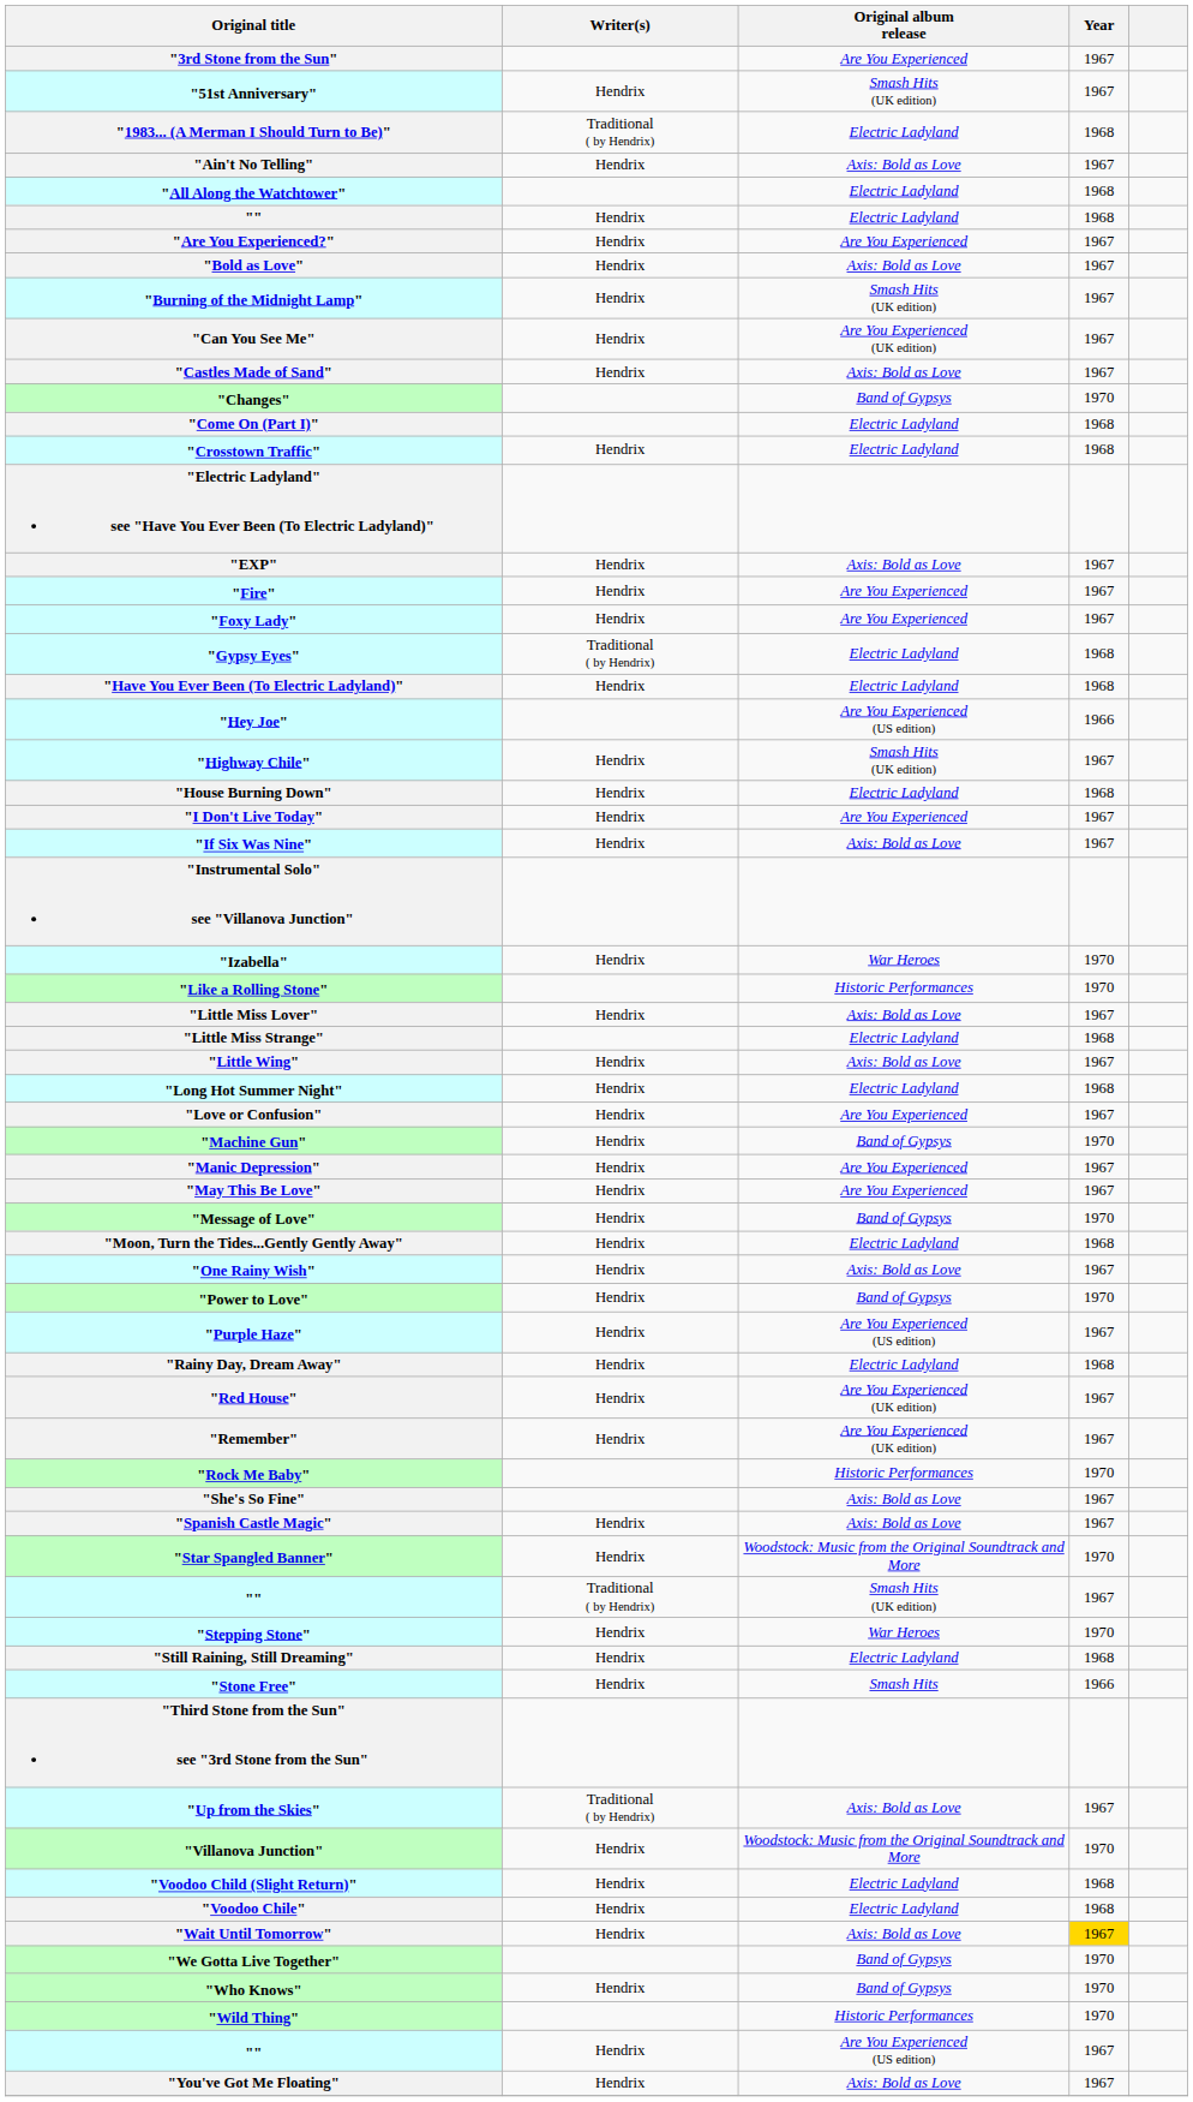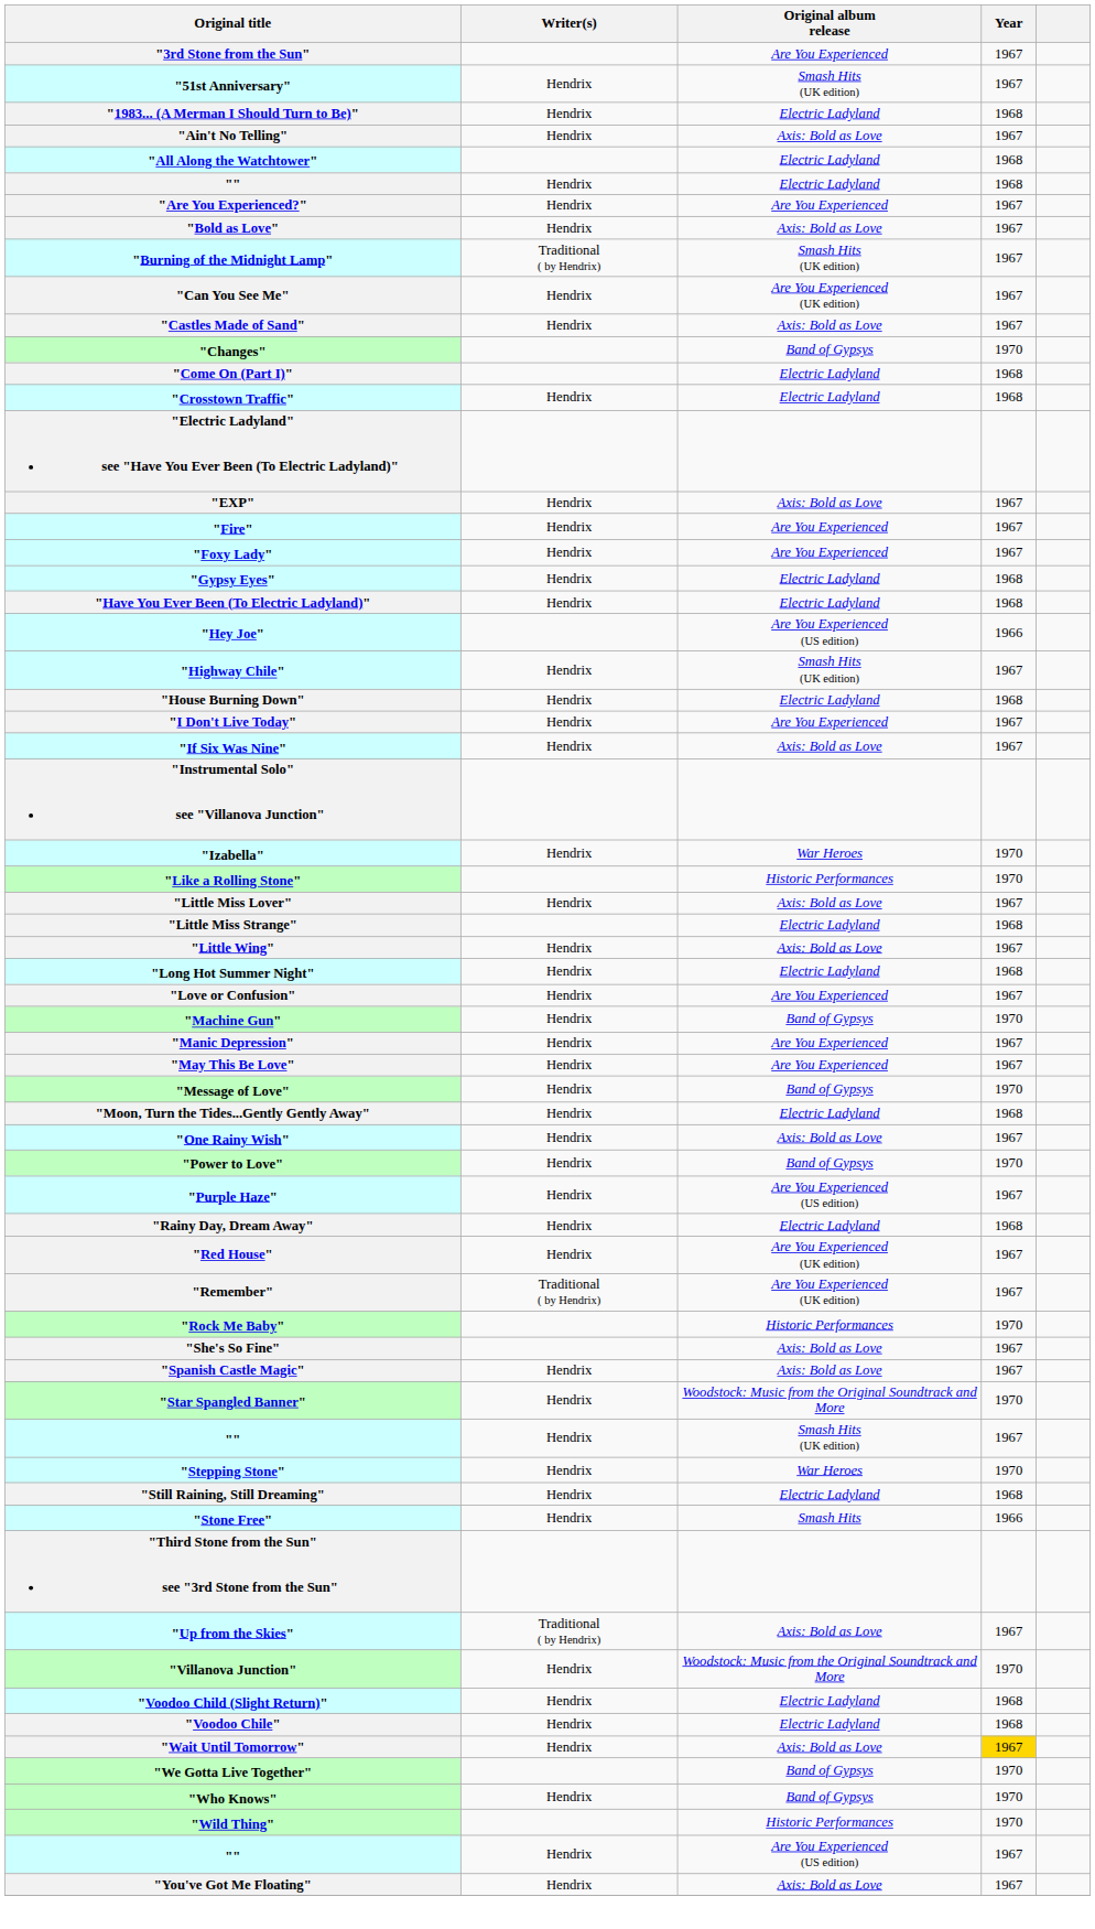"1983... (A Merman I Should Turn to Be)" | Writer(s): Traditional ( by Hendrix) -> Hendrix
"Burning of the Midnight Lamp" | Writer(s): Hendrix -> Traditional ( by Hendrix)
"Gypsy Eyes" | Writer(s): Traditional ( by Hendrix) -> Hendrix
"Remember" | Writer(s): Hendrix -> Traditional ( by Hendrix)
"" / Smash Hits (UK edition) | Writer(s): Traditional ( by Hendrix) -> Hendrix
